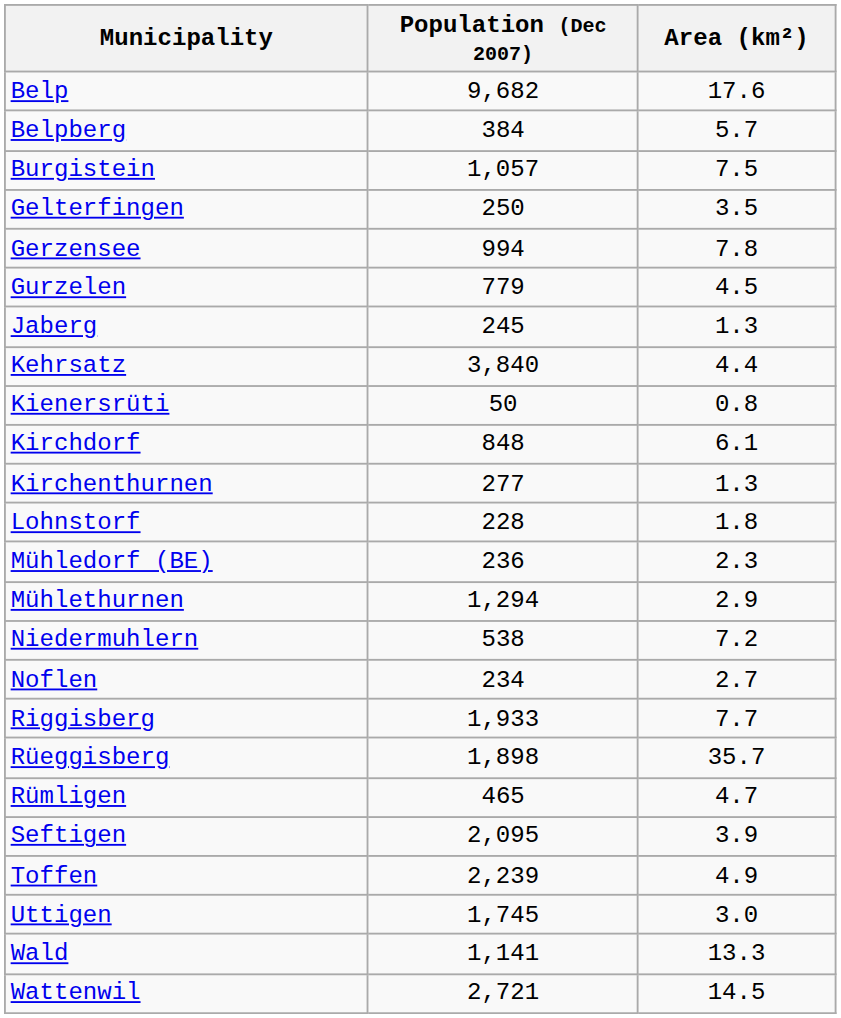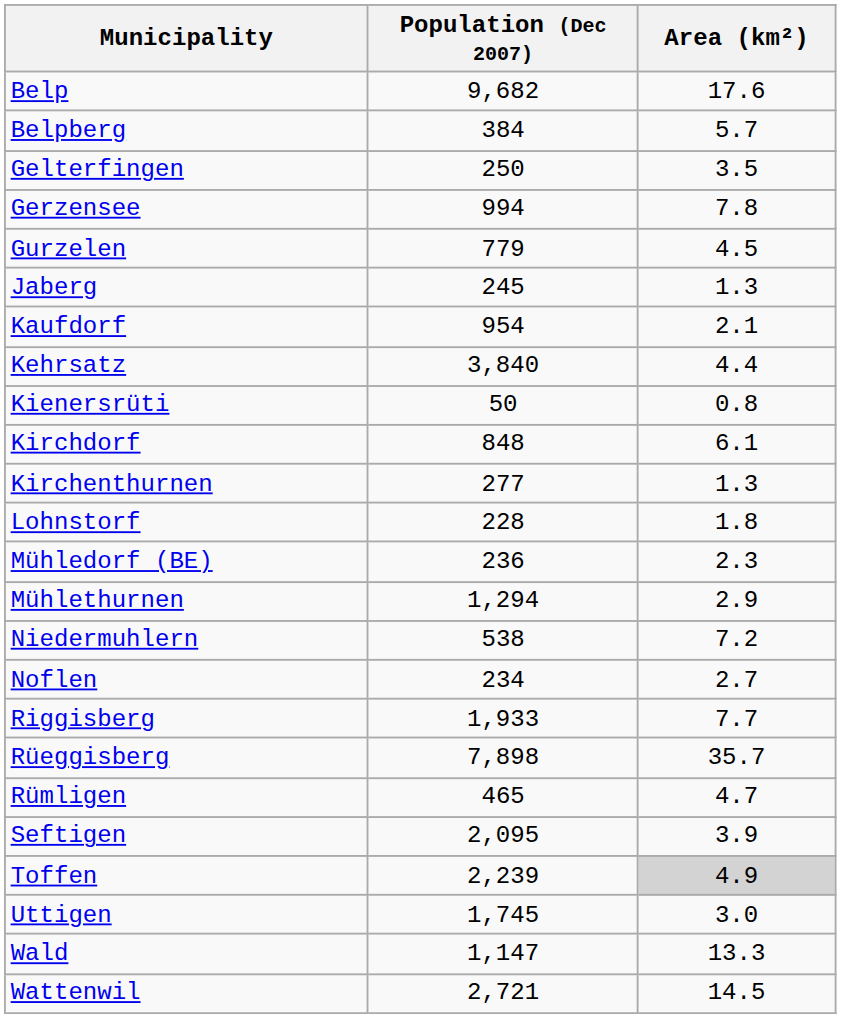- row: Burgistein | 1,057 | 7.5
+ row: Kaufdorf | 954 | 2.1
Rüeggisberg | Population (Dec 2007): 1,898 -> 7,898
Toffen | Area (km²): no background -> lightgrey background
Wald | Population (Dec 2007): 1,141 -> 1,147
